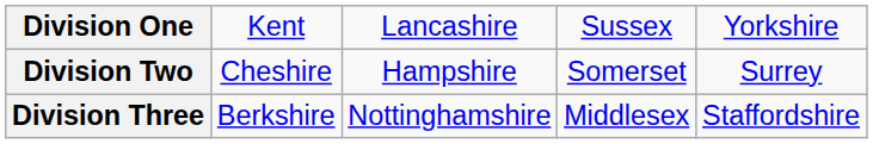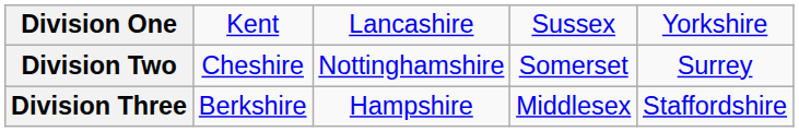Division Two | column 3: Hampshire -> Nottinghamshire
Division Three | column 3: Nottinghamshire -> Hampshire
